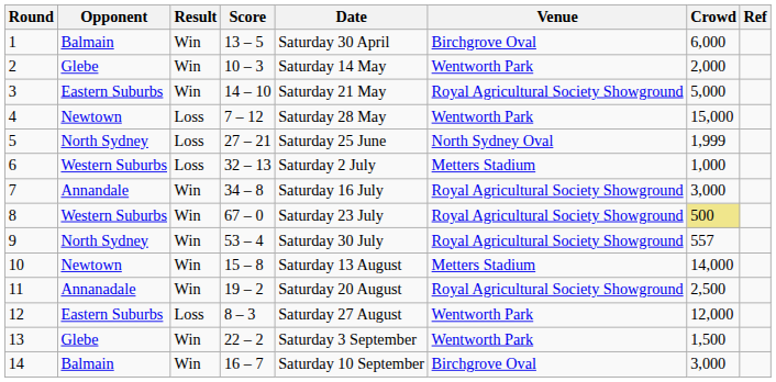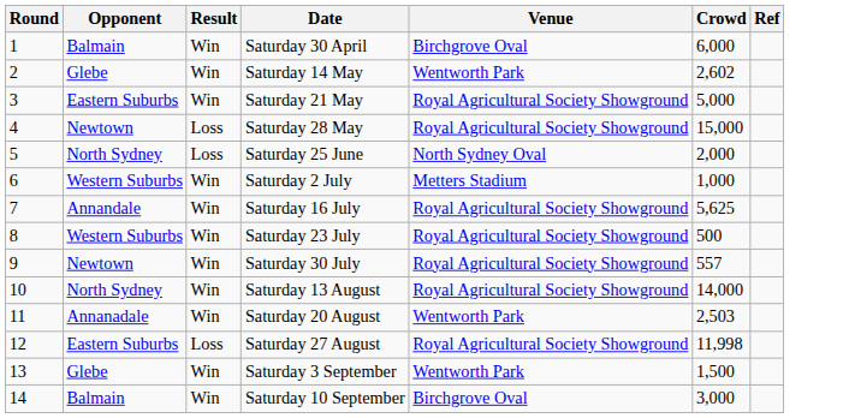- column: Score | 13 – 5 | 10 – 3 | 14 – 10 | 7 – 12 | 27 – 21 | 32 – 13 | 34 – 8 | 67 – 0 | 53 – 4 | 15 – 8 | 19 – 2 | 8 – 3 | 22 – 2 | 16 – 7
2 | Crowd: 2,000 -> 2,602
4 | Venue: Wentworth Park -> Royal Agricultural Society Showground
5 | Crowd: 1,999 -> 2,000
6 | Result: Loss -> Win
7 | Crowd: 3,000 -> 5,625
8 | Crowd: khaki background -> no background
9 | Opponent: North Sydney -> Newtown
10 | Opponent: Newtown -> North Sydney
10 | Venue: Metters Stadium -> Royal Agricultural Society Showground
11 | Venue: Royal Agricultural Society Showground -> Wentworth Park
11 | Crowd: 2,500 -> 2,503
12 | Venue: Wentworth Park -> Royal Agricultural Society Showground
12 | Crowd: 12,000 -> 11,998
